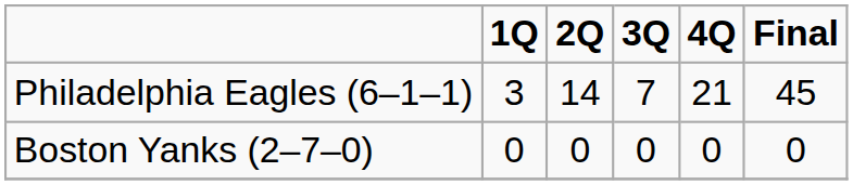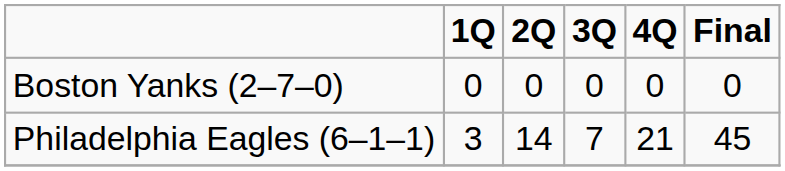rows swapped: Boston Yanks (2–7–0) <-> Philadelphia Eagles (6–1–1)
